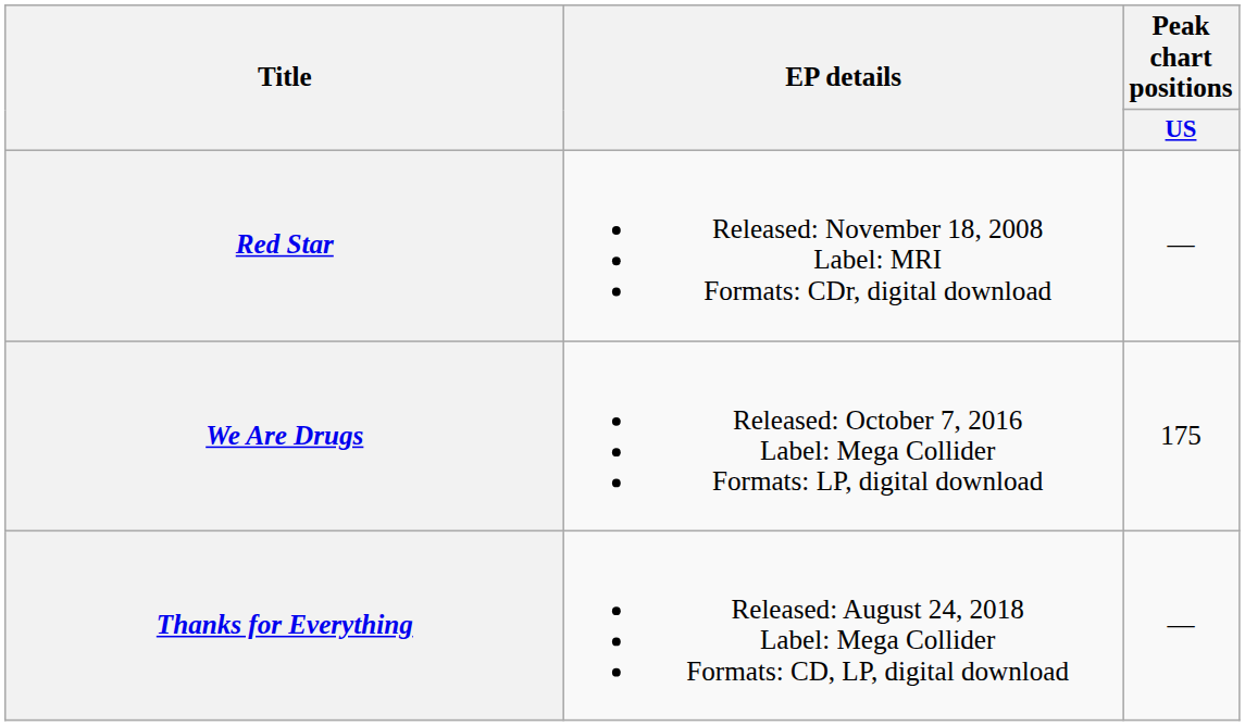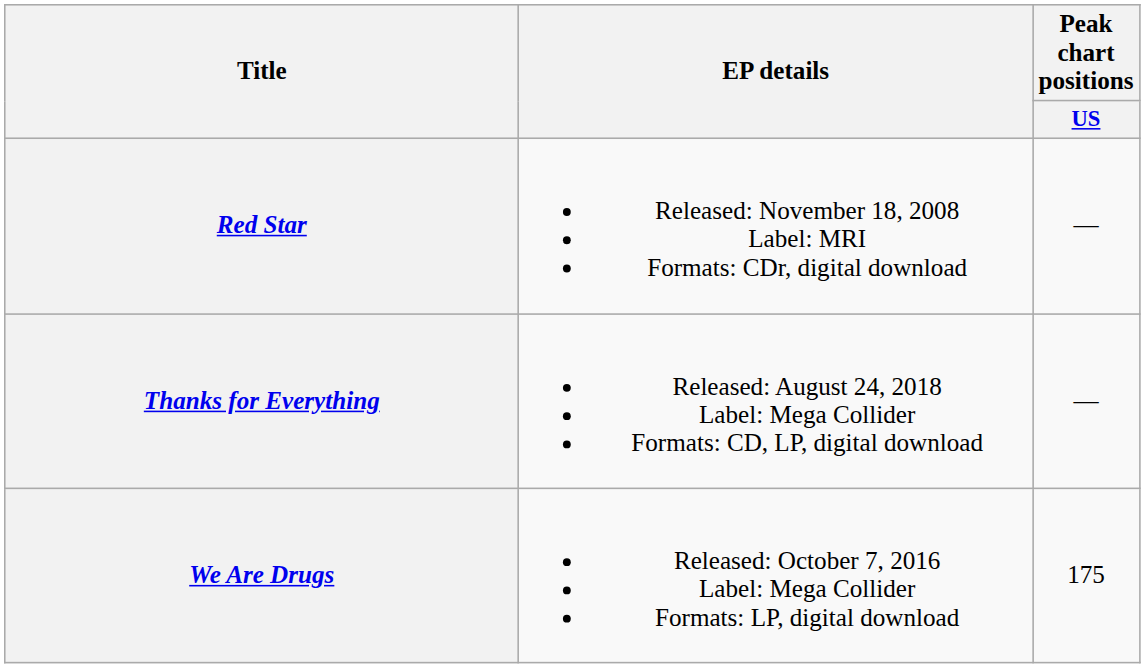rows swapped: We Are Drugs <-> Thanks for Everything
